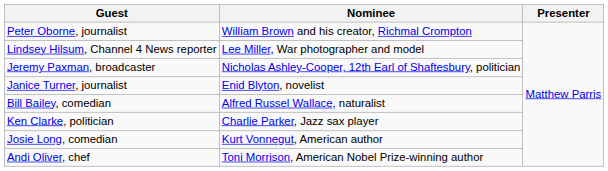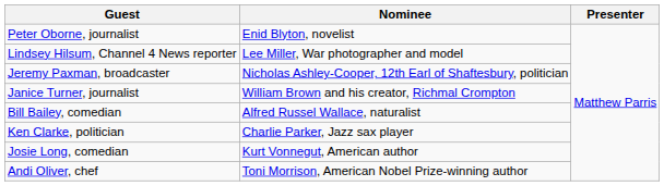Peter Oborne, journalist | Nominee: William Brown and his creator, Richmal Crompton -> Enid Blyton, novelist
Janice Turner, journalist | Nominee: Enid Blyton, novelist -> William Brown and his creator, Richmal Crompton
